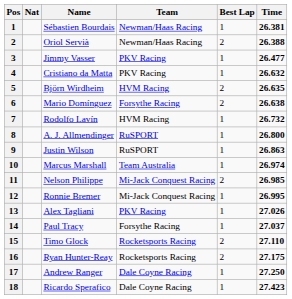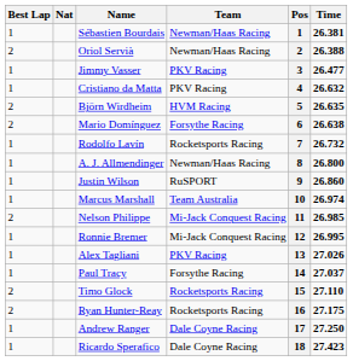columns swapped: Pos <-> Best Lap
Rodolfo Lavín | Team: HVM Racing -> Rocketsports Racing
A. J. Allmendinger | Team: RuSPORT -> Newman/Haas Racing
Justin Wilson | Time: 26.863 -> 26.860
